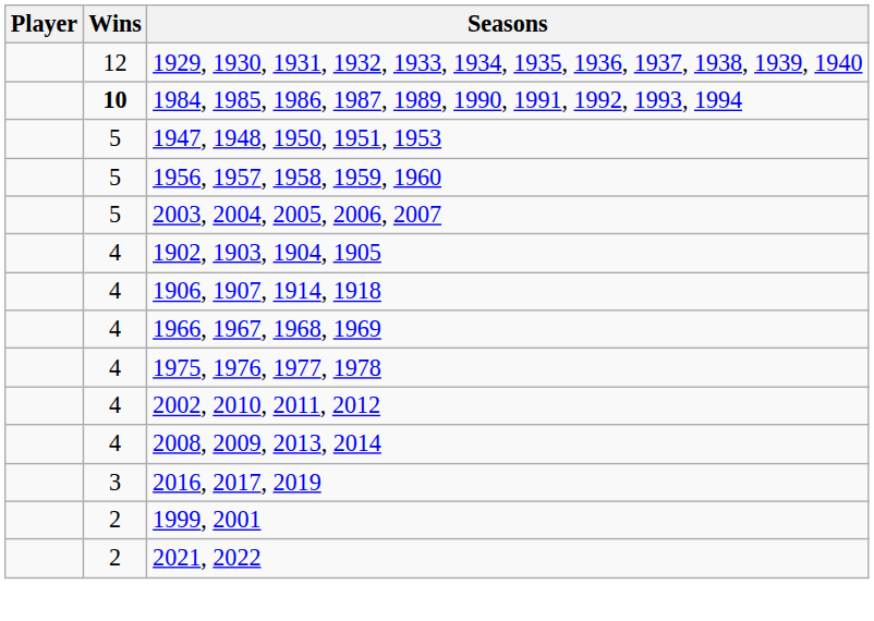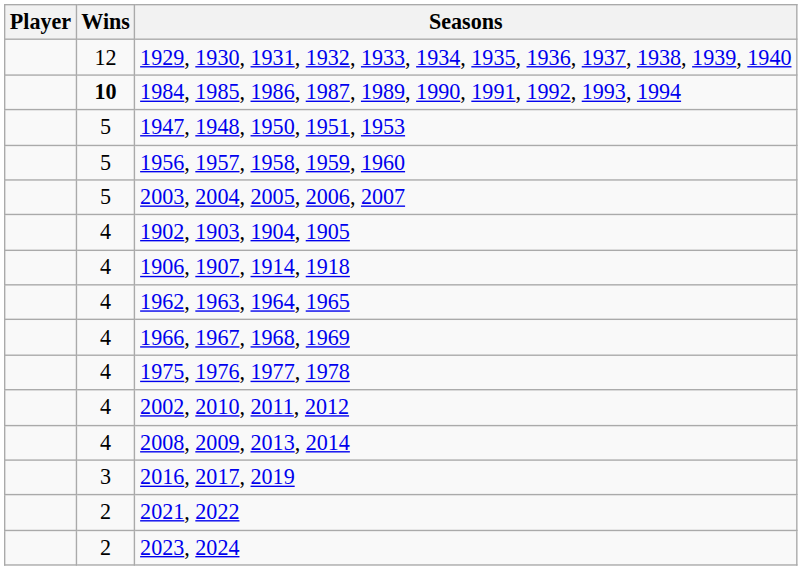+ row: 4 | 1962, 1963, 1964, 1965
- row: 2 | 1999, 2001
+ row: 2 | 2023, 2024
